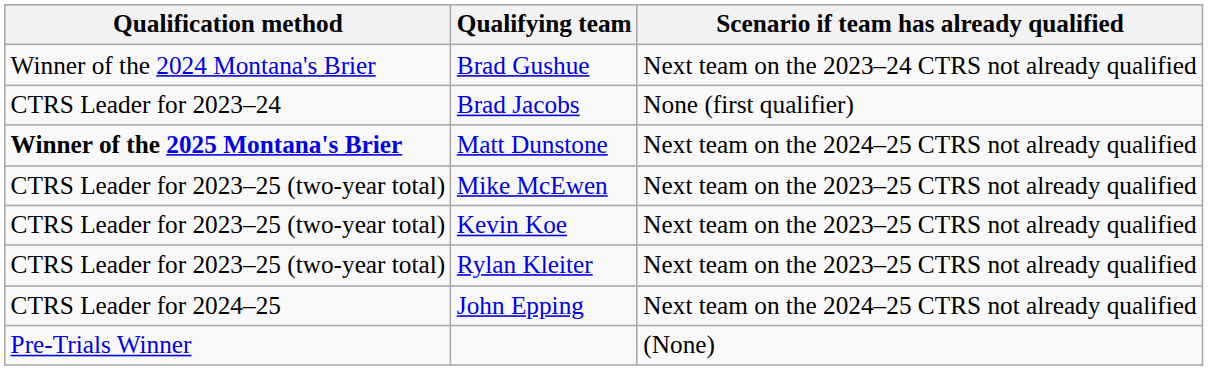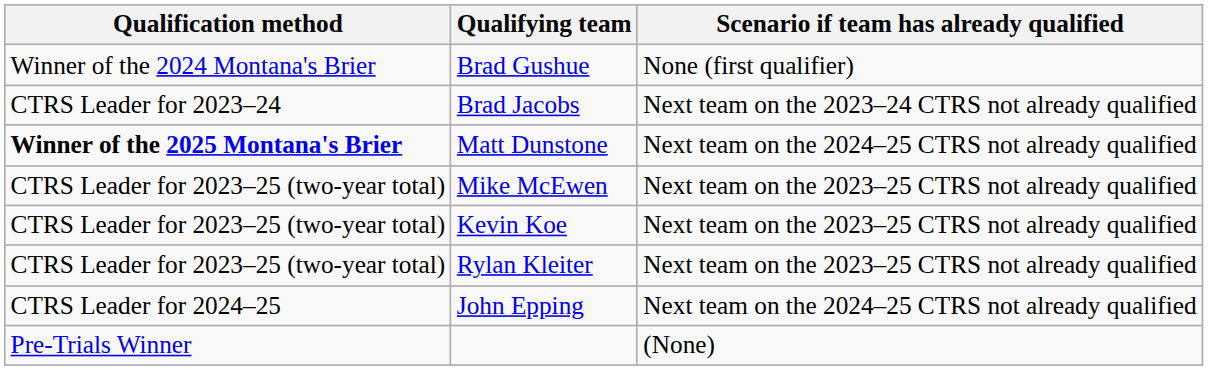Brad Gushue | Scenario if team has already qualified: Next team on the 2023–24 CTRS not already qualified -> None (first qualifier)
Brad Jacobs | Scenario if team has already qualified: None (first qualifier) -> Next team on the 2023–24 CTRS not already qualified
